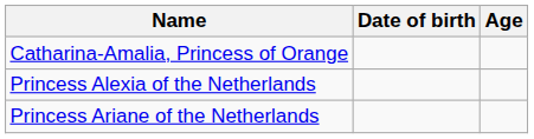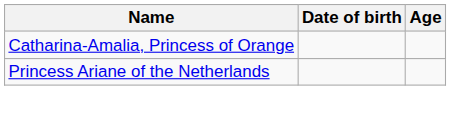- row: Princess Alexia of the Netherlands
